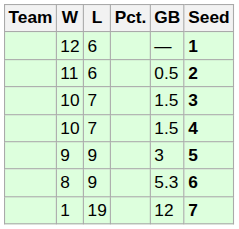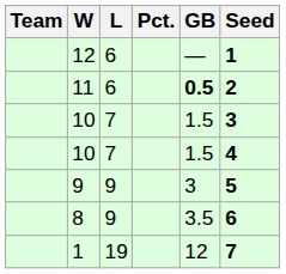11 | GB: normal -> bold
8 | GB: 5.3 -> 3.5
